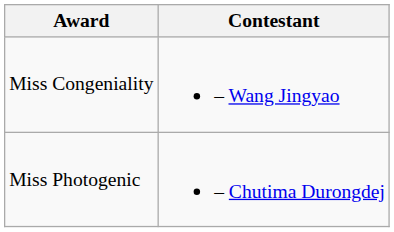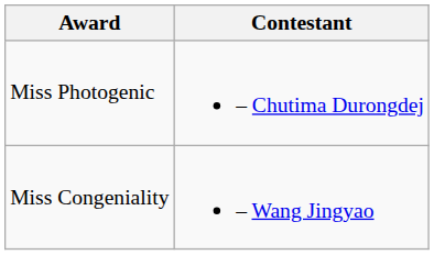rows swapped: Miss Congeniality <-> Miss Photogenic
